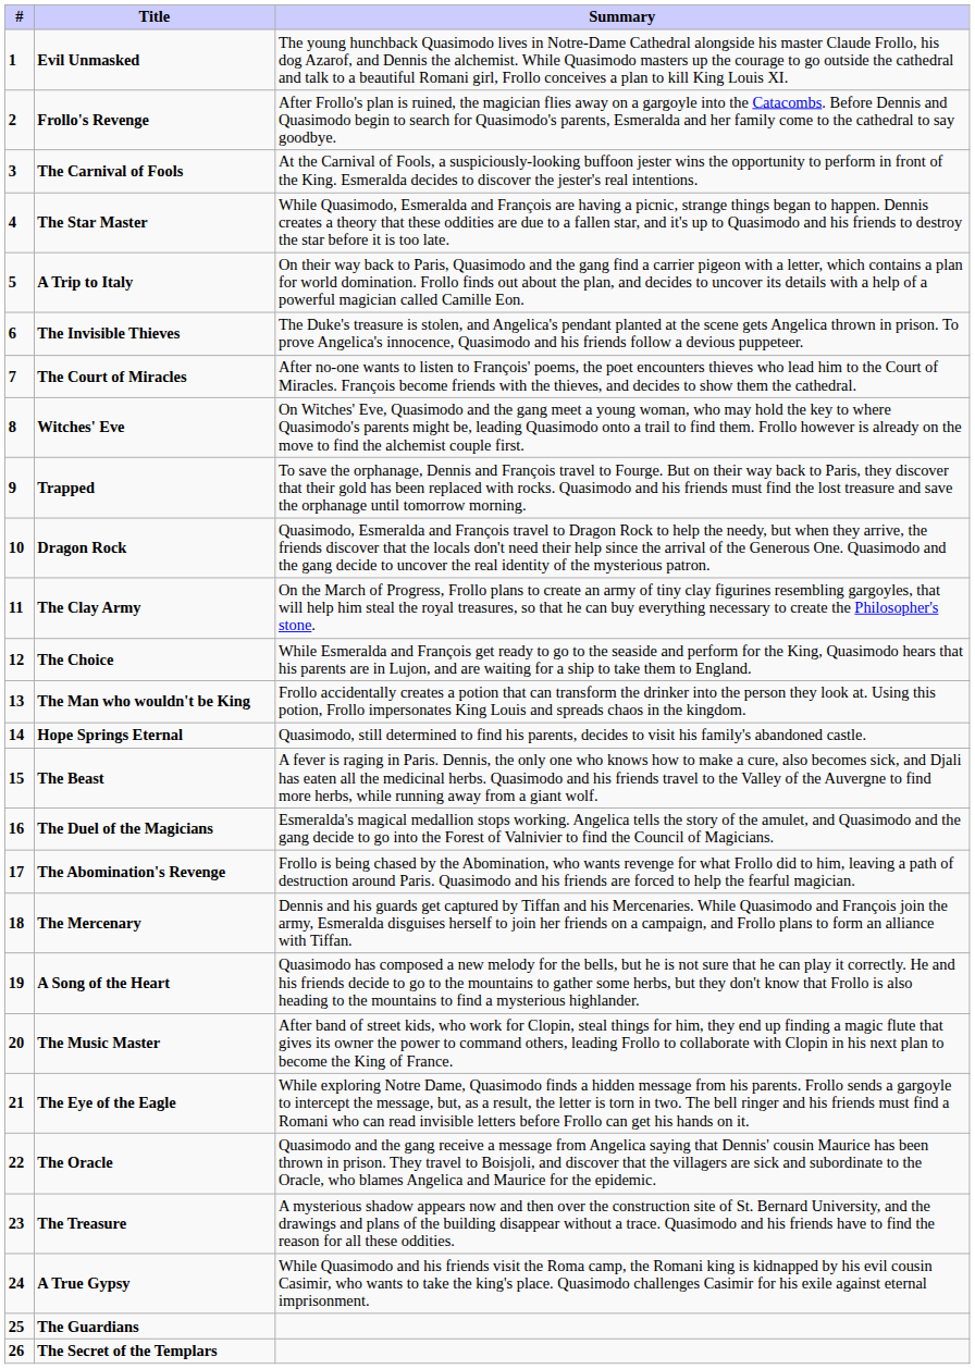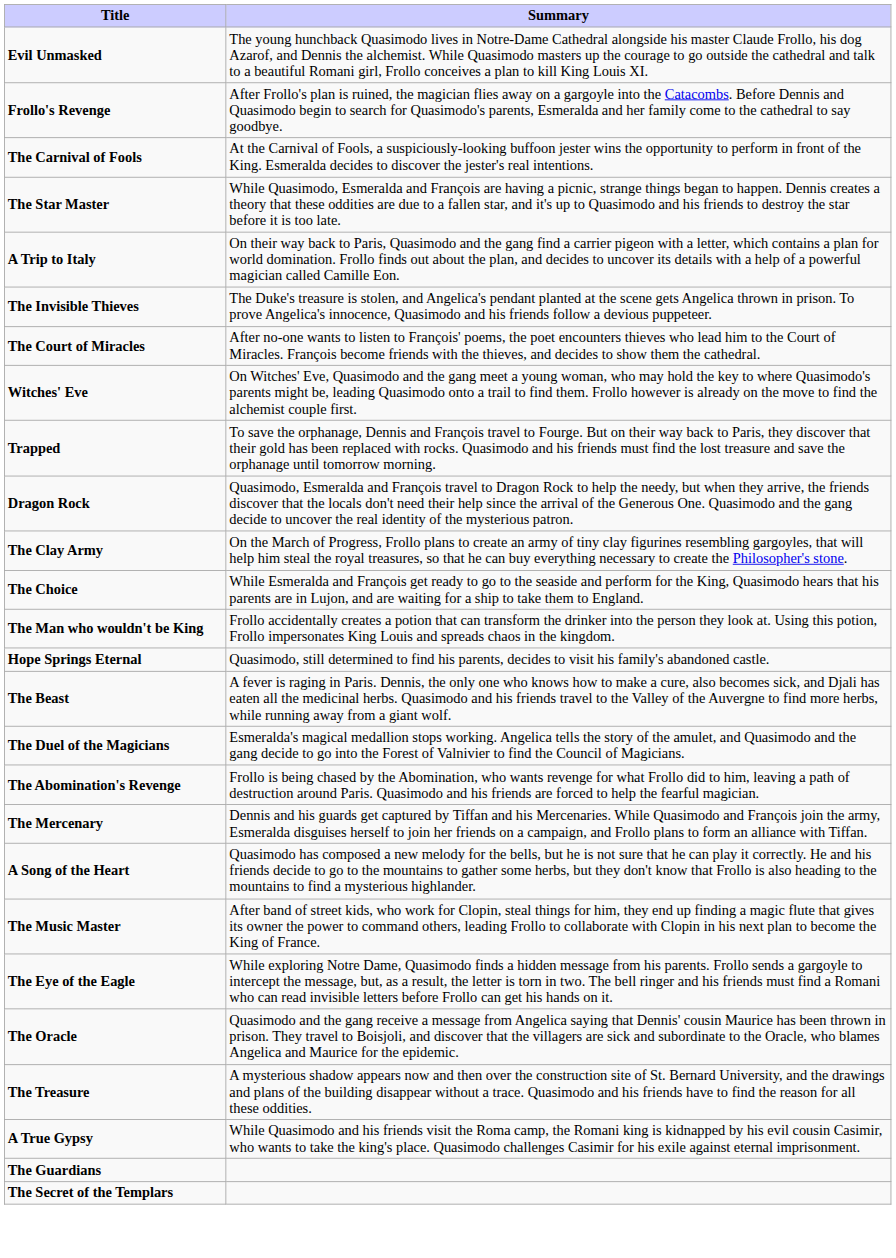- column: # | 1 | 2 | 3 | 4 | 5 | 6 | 7 | 8 | 9 | 10 | 11 | 12 | 13 | 14 | 15 | 16 | 17 | 18 | 19 | 20 | 21 | 22 | 23 | 24 | 25 | 26
